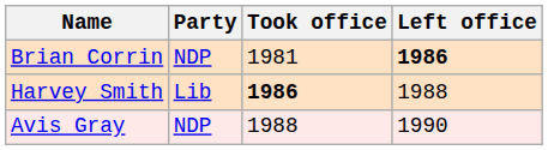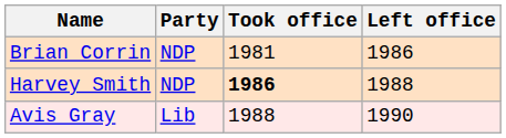Brian Corrin | Left office: bold -> normal
Harvey Smith | Party: Lib -> NDP
Avis Gray | Party: NDP -> Lib
